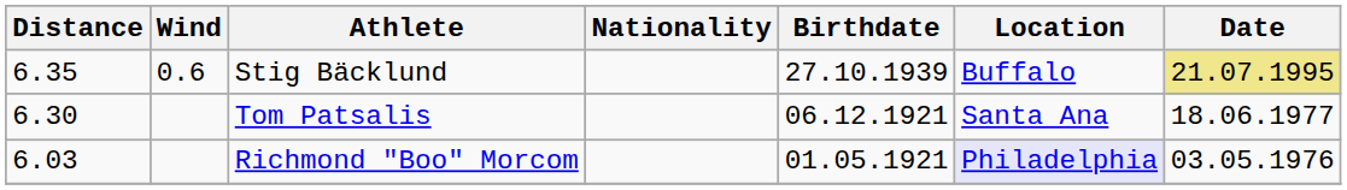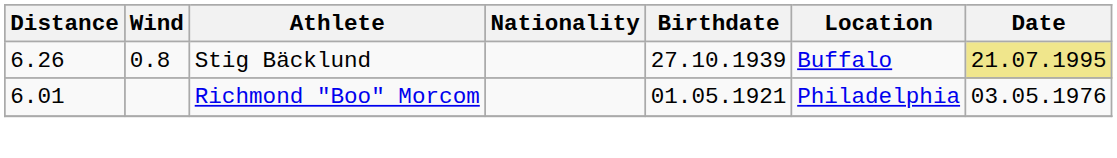Stig Bäcklund | Distance: 6.35 -> 6.26
Stig Bäcklund | Wind: 0.6 -> 0.8
- row: 6.30 | Tom Patsalis | 06.12.1921 | Santa Ana | 18.06.1977
Richmond "Boo" Morcom | Distance: 6.03 -> 6.01
Richmond "Boo" Morcom | Location: lavender background -> no background
